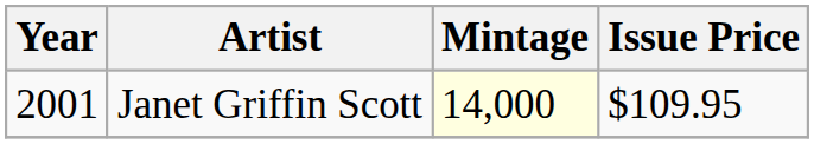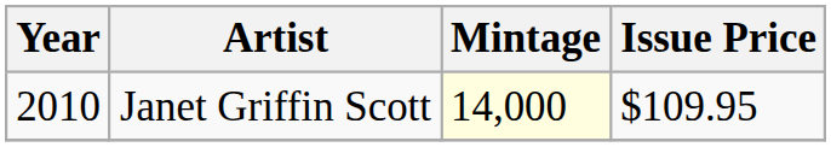Janet Griffin Scott | Year: 2001 -> 2010
